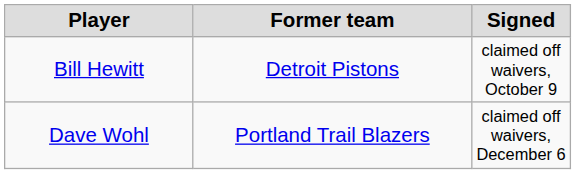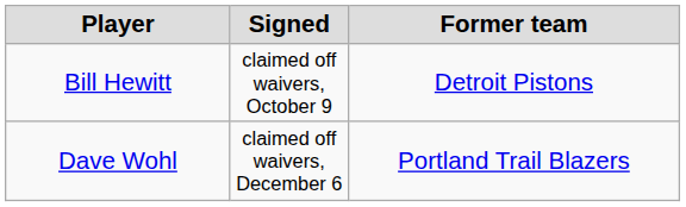columns swapped: Signed <-> Former team
